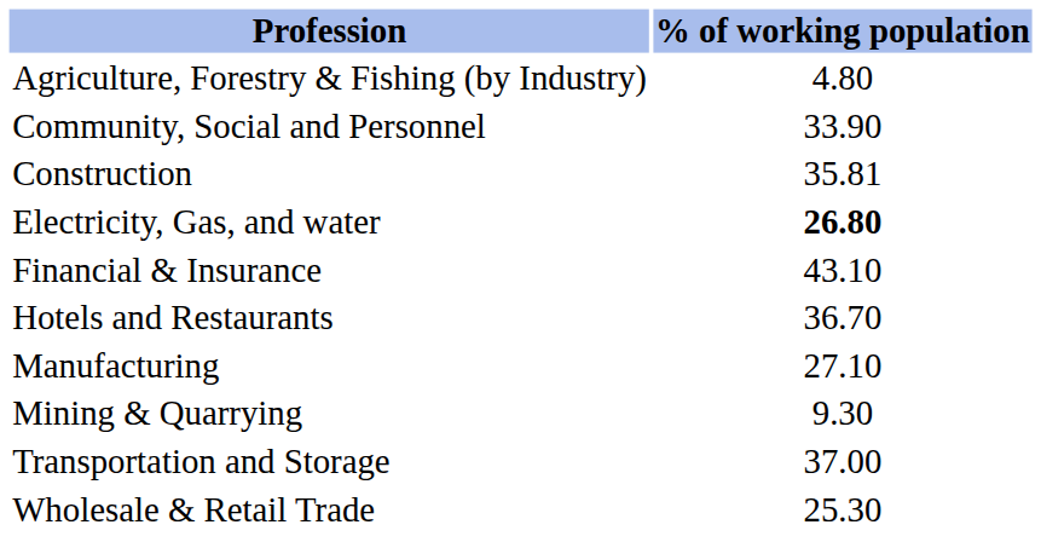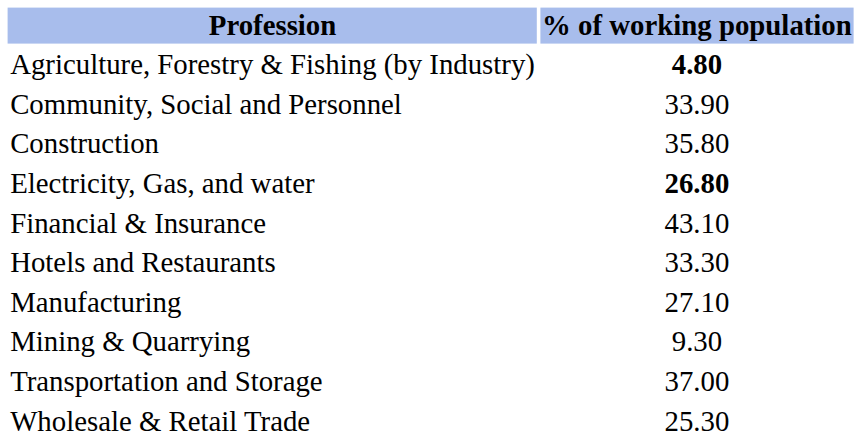Agriculture, Forestry & Fishing (by Industry) | % of working population: normal -> bold
Construction | % of working population: 35.81 -> 35.80
Hotels and Restaurants | % of working population: 36.70 -> 33.30
